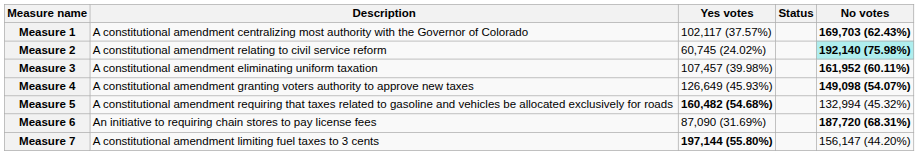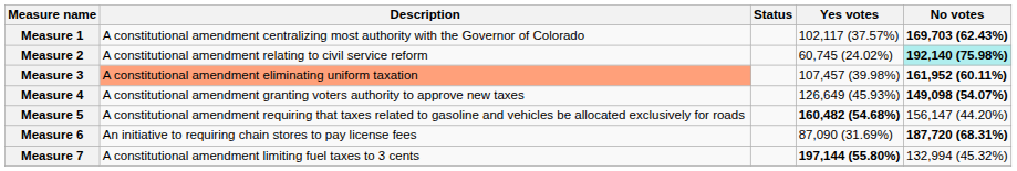columns swapped: Status <-> Yes votes
Measure 3 | Description: no background -> lightsalmon background
Measure 5 | No votes: 132,994 (45.32%) -> 156,147 (44.20%)
Measure 7 | No votes: 156,147 (44.20%) -> 132,994 (45.32%)
